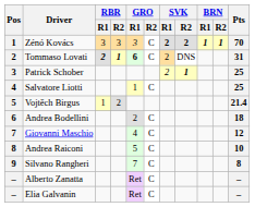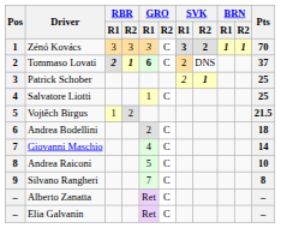Zénó Kovács | SVK / R1: 2 -> 3
Tommaso Lovati | Pts: 31 -> 37
Vojtěch Birgus | Pts: 21.4 -> 21.5
Giovanni Maschio | Pts: 12 -> 14
